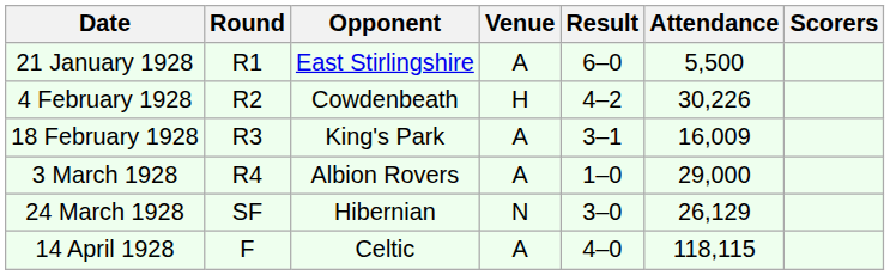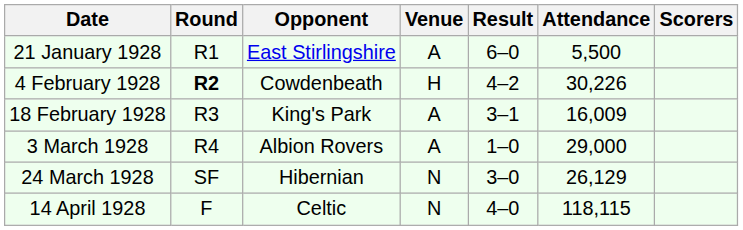4 February 1928 | Round: normal -> bold
14 April 1928 | Venue: A -> N
